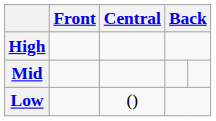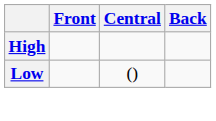- row: Mid
